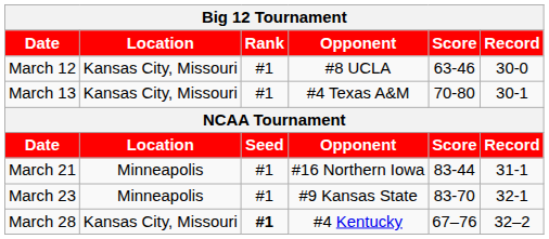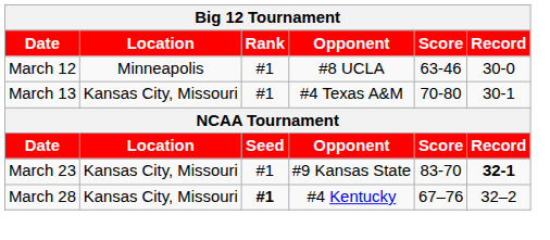March 12 | Location: Kansas City, Missouri -> Minneapolis
- row: March 21 | Minneapolis | #1 | #16 Northern Iowa | 83-44 | 31-1
March 23 | Location: Minneapolis -> Kansas City, Missouri
March 23 | Record: normal -> bold
